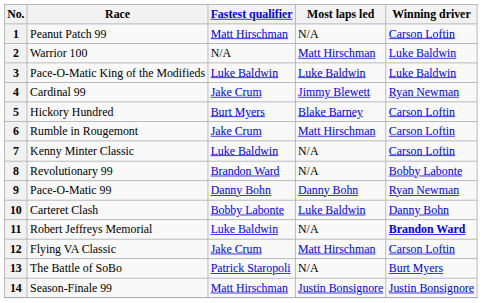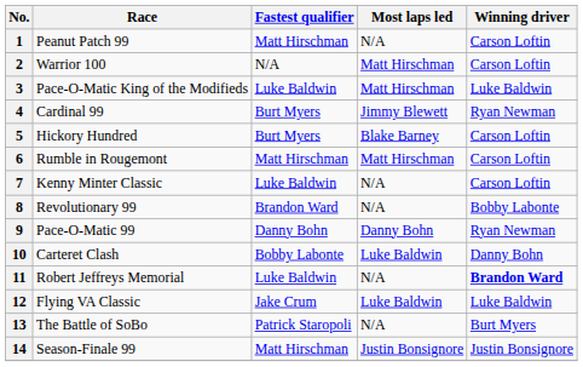2 | Winning driver: Luke Baldwin -> Carson Loftin
3 | Most laps led: Luke Baldwin -> Matt Hirschman
4 | Fastest qualifier: Jake Crum -> Burt Myers
6 | Fastest qualifier: Jake Crum -> Matt Hirschman
12 | Most laps led: Matt Hirschman -> Luke Baldwin
12 | Winning driver: Carson Loftin -> Luke Baldwin
